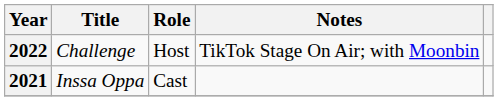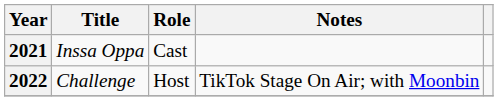rows swapped: 2021 <-> 2022
